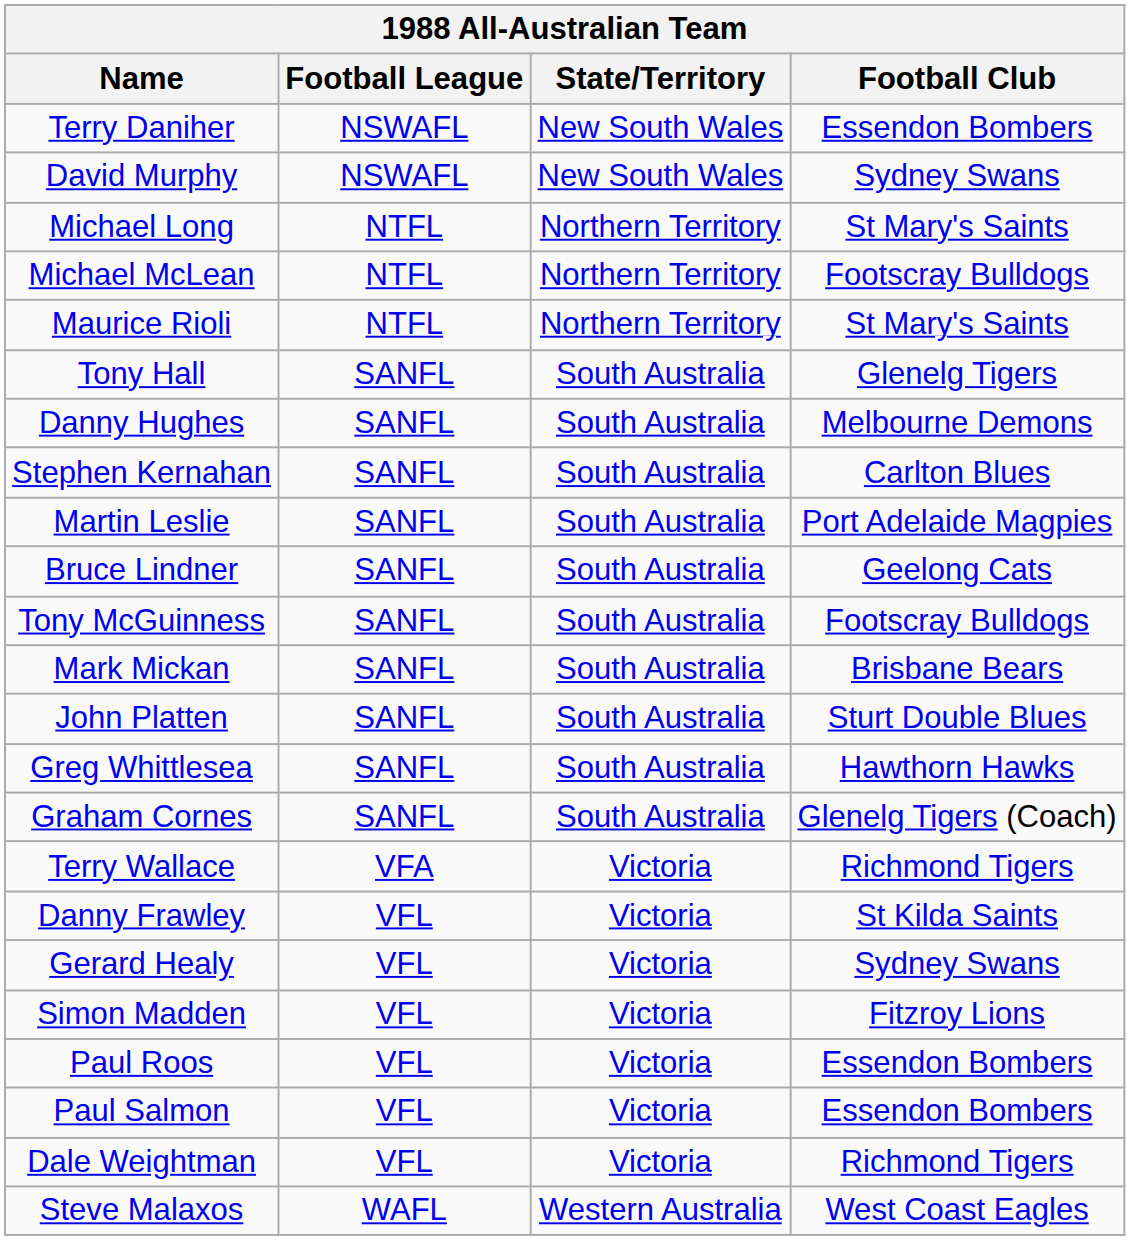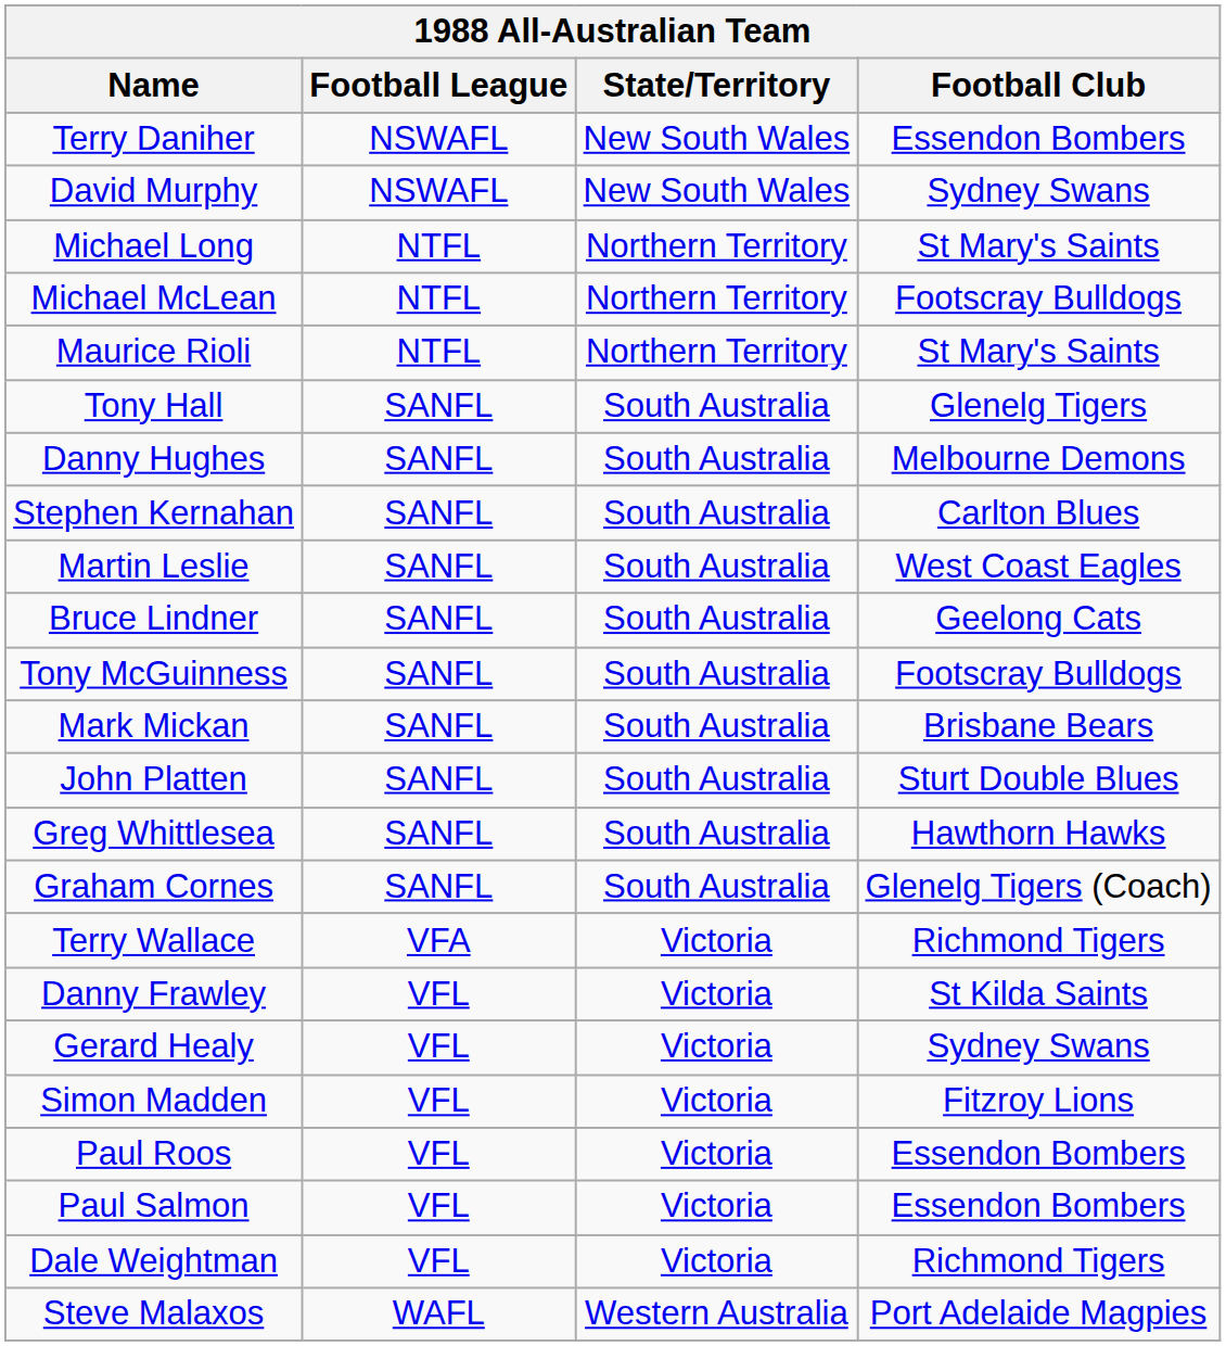Martin Leslie | Football Club: Port Adelaide Magpies -> West Coast Eagles
Steve Malaxos | Football Club: West Coast Eagles -> Port Adelaide Magpies
